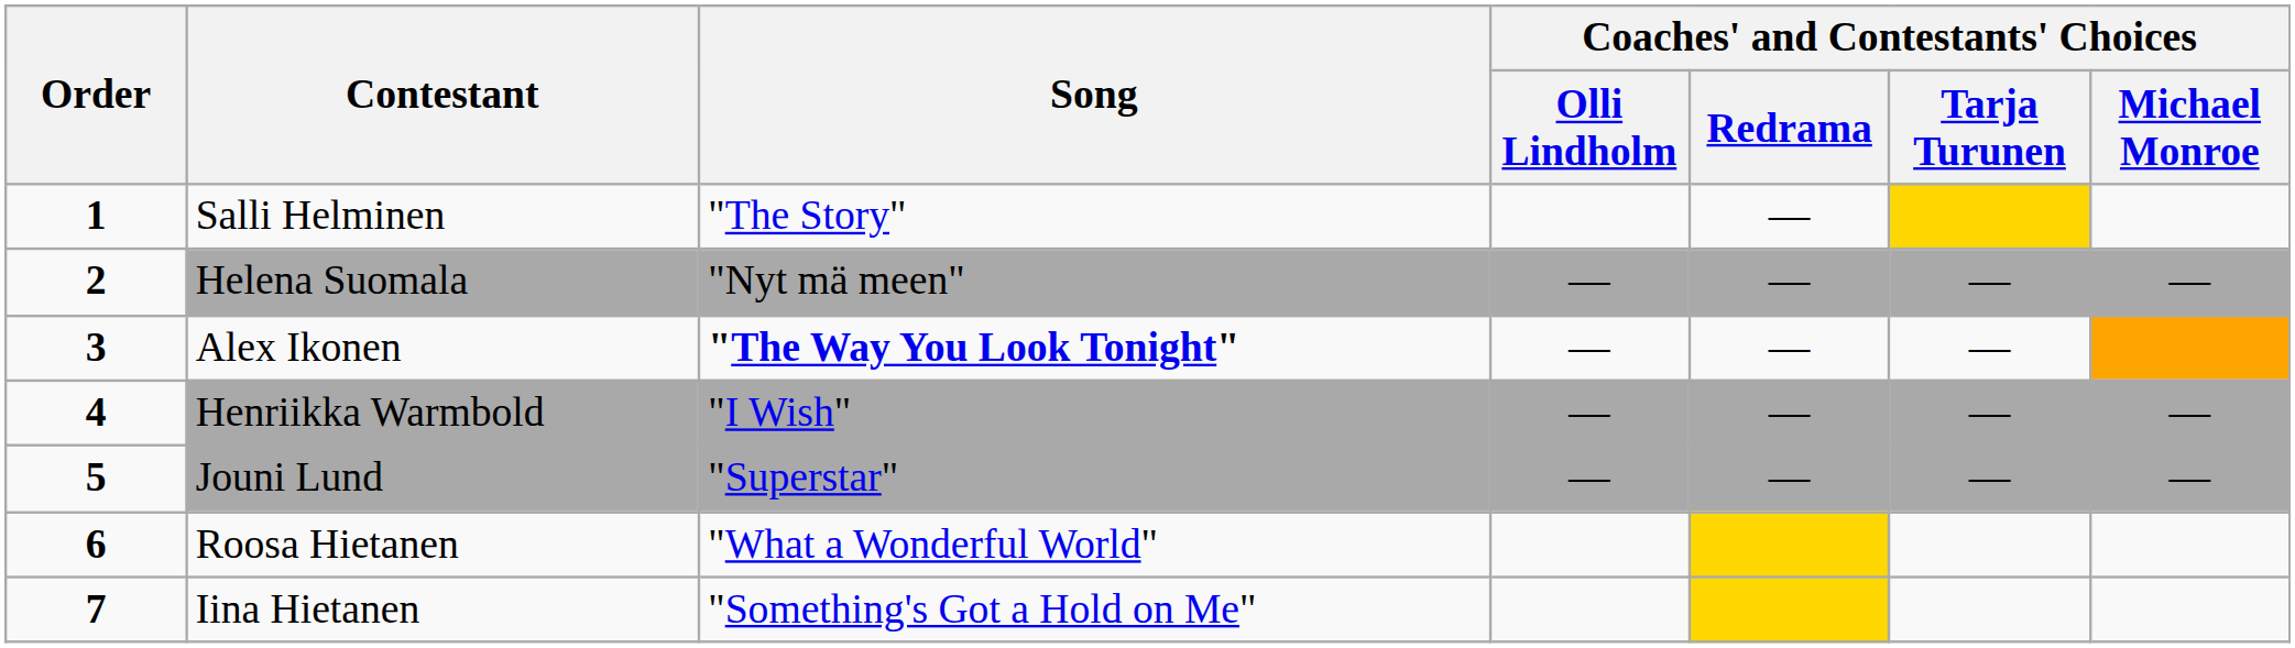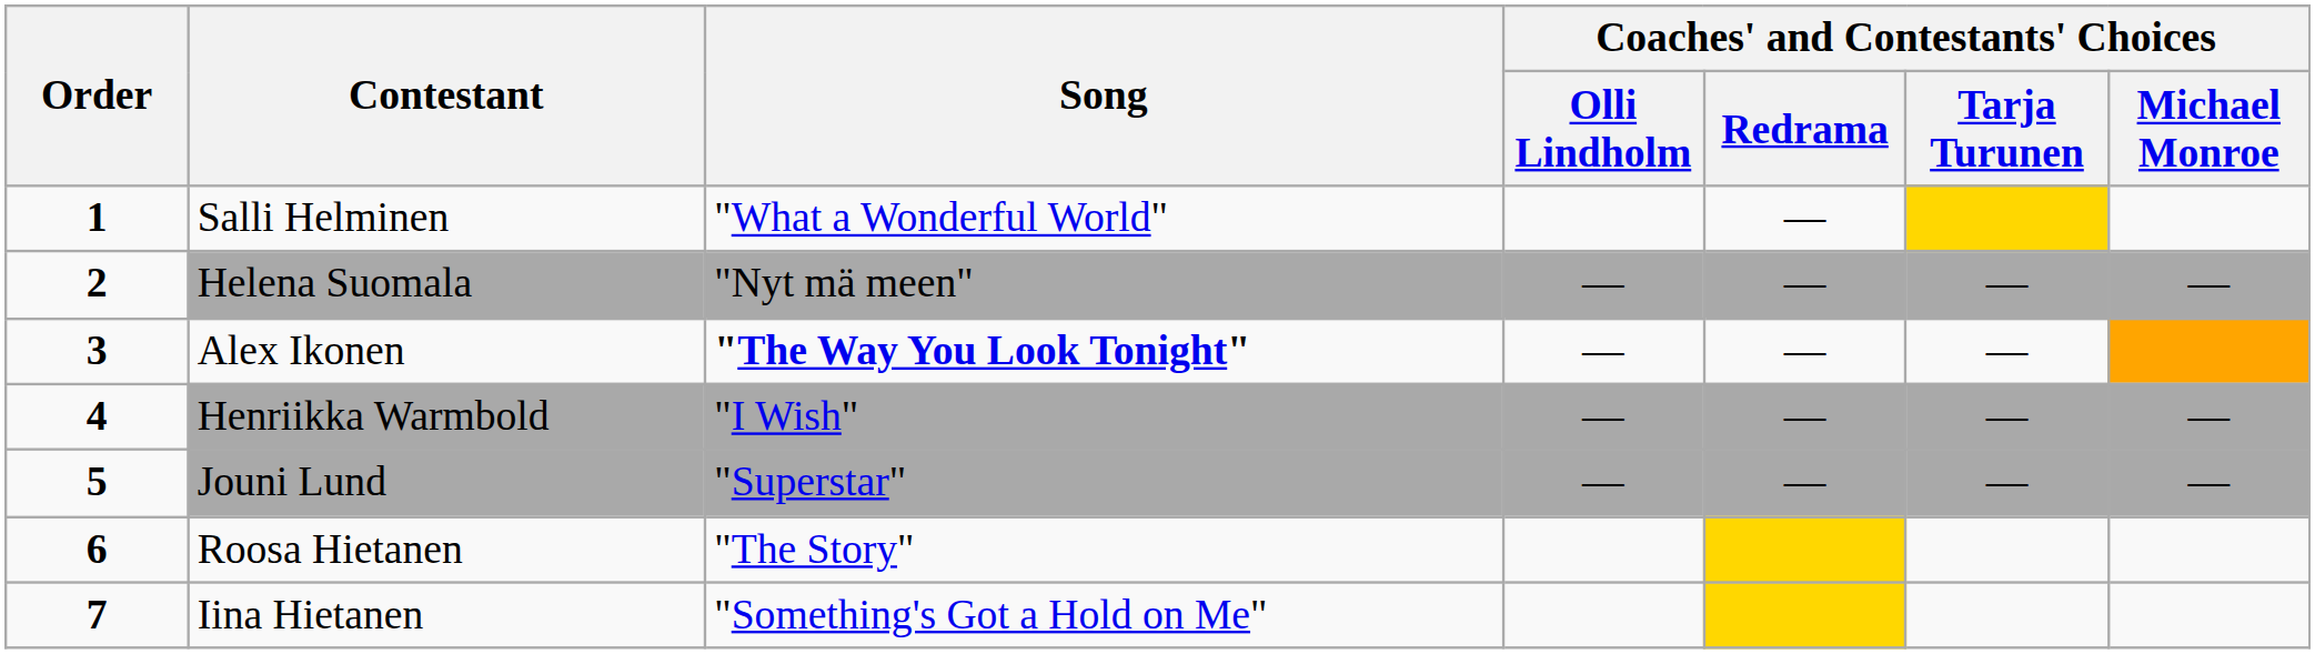Salli Helminen | Song: "The Story" -> "What a Wonderful World"
Roosa Hietanen | Song: "What a Wonderful World" -> "The Story"
